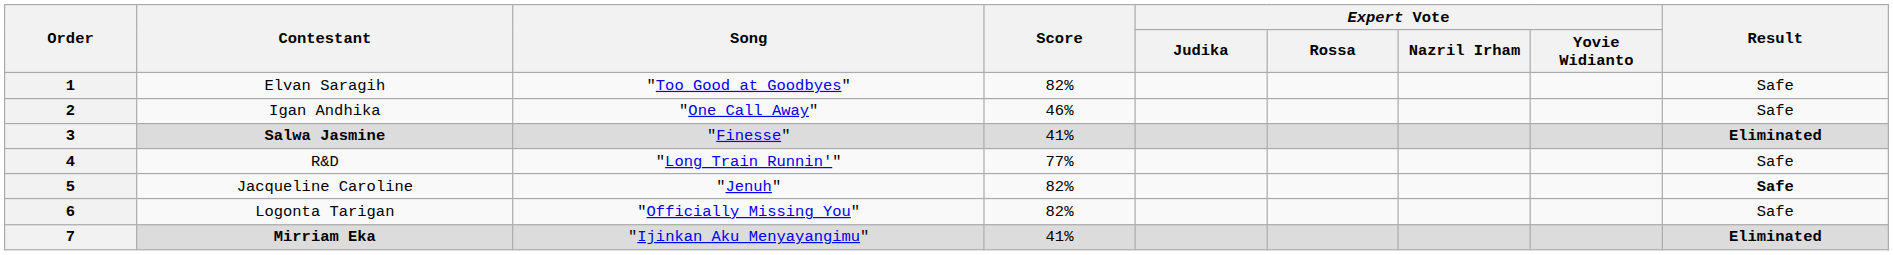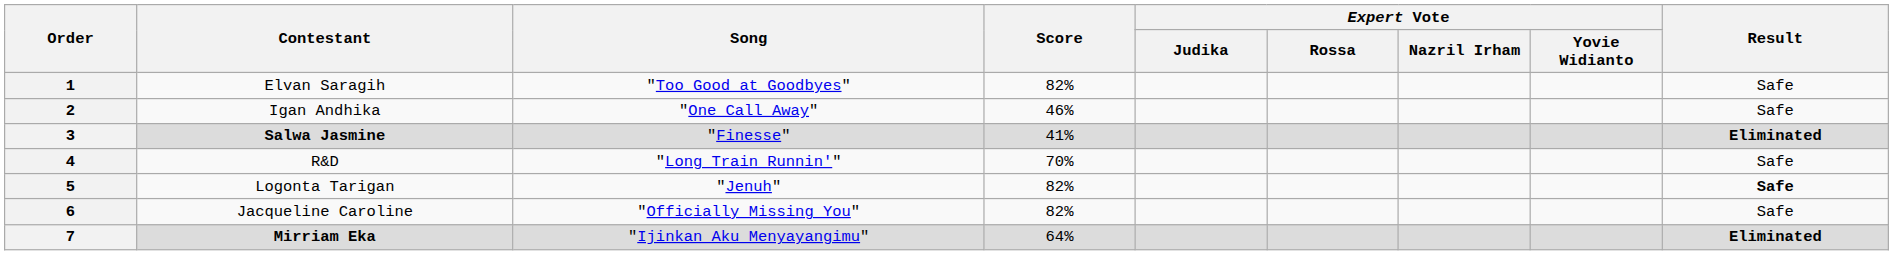4 | Score: 77% -> 70%
5 | Contestant: Jacqueline Caroline -> Logonta Tarigan
6 | Contestant: Logonta Tarigan -> Jacqueline Caroline
7 | Score: 41% -> 64%
